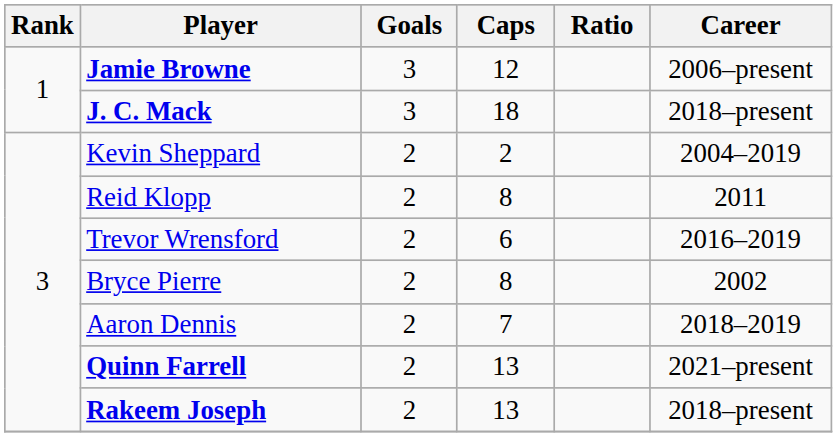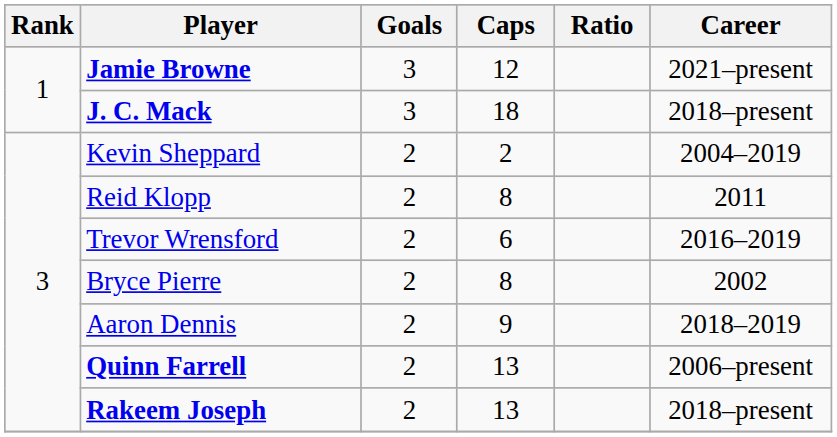Jamie Browne | Career: 2006–present -> 2021–present
Aaron Dennis | Caps: 7 -> 9
Quinn Farrell | Career: 2021–present -> 2006–present
